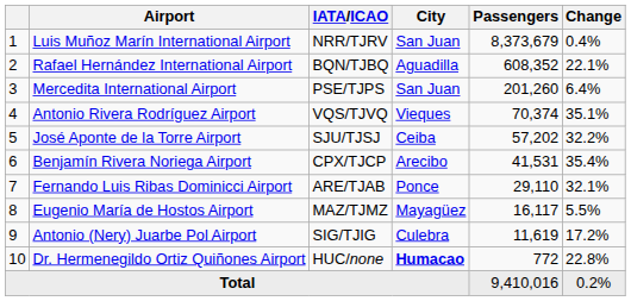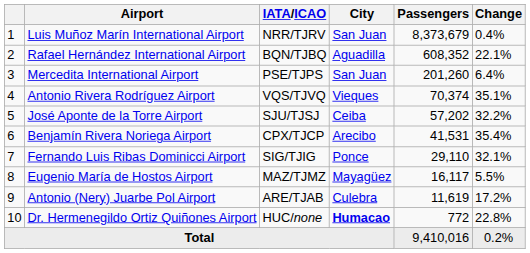Fernando Luis Ribas Dominicci Airport | IATA/ICAO: ARE/TJAB -> SIG/TJIG
Antonio (Nery) Juarbe Pol Airport | IATA/ICAO: SIG/TJIG -> ARE/TJAB
